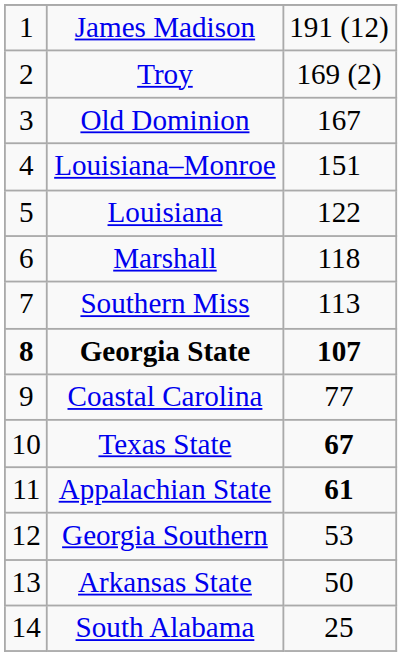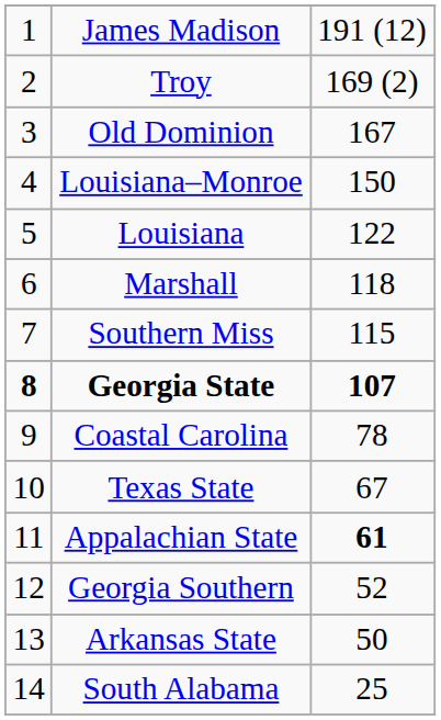Louisiana–Monroe | column 3: 151 -> 150
Southern Miss | column 3: 113 -> 115
Coastal Carolina | column 3: 77 -> 78
Texas State | column 3: bold -> normal
Georgia Southern | column 3: 53 -> 52
